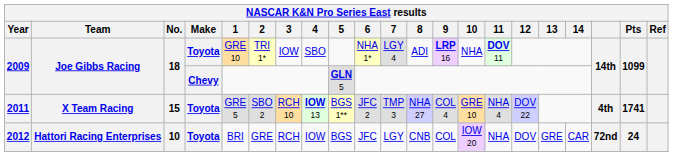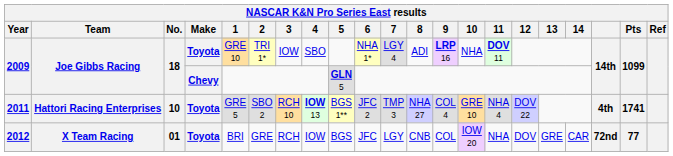2011 | Team: X Team Racing -> Hattori Racing Enterprises
2011 | No.: 15 -> 10
2012 | Team: Hattori Racing Enterprises -> X Team Racing
2012 | No.: 10 -> 01
2012 | Pts: 24 -> 77
